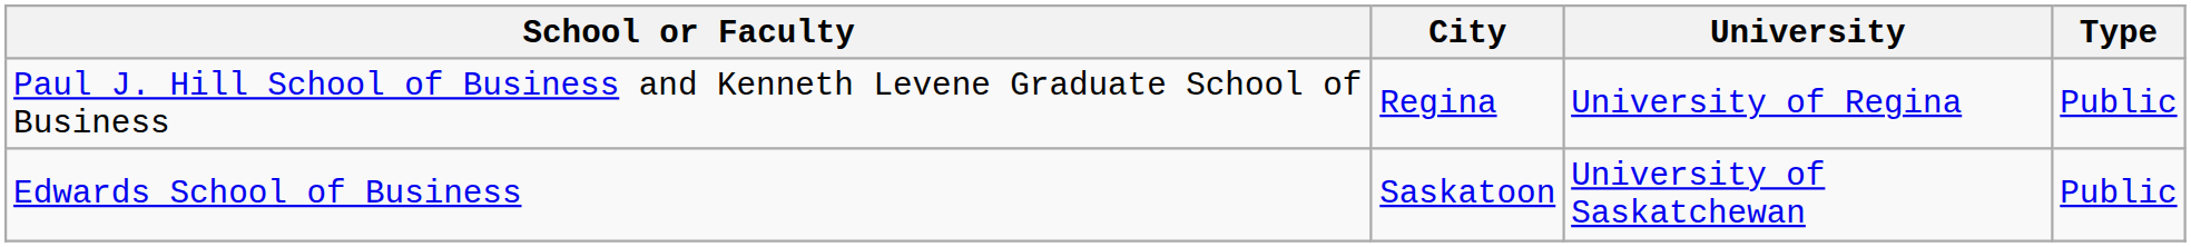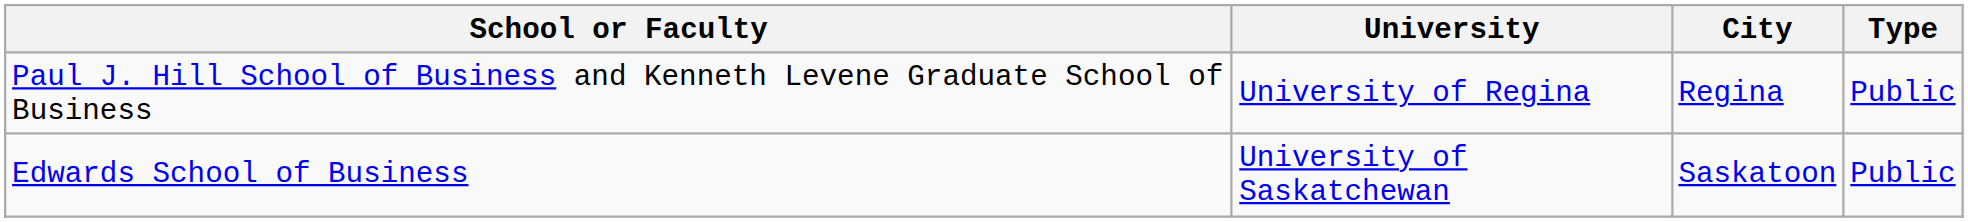columns swapped: University <-> City
